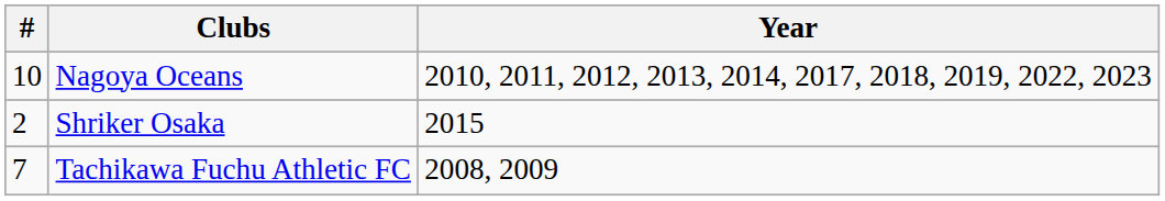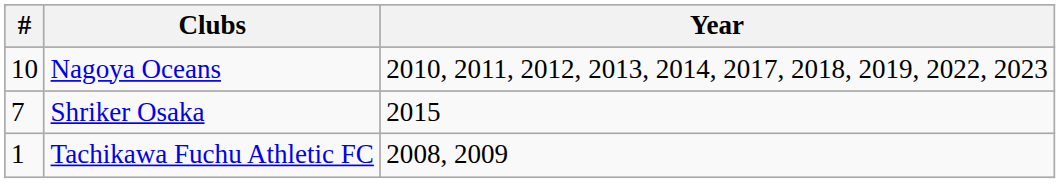Shriker Osaka | #: 2 -> 7
Tachikawa Fuchu Athletic FC | #: 7 -> 1
